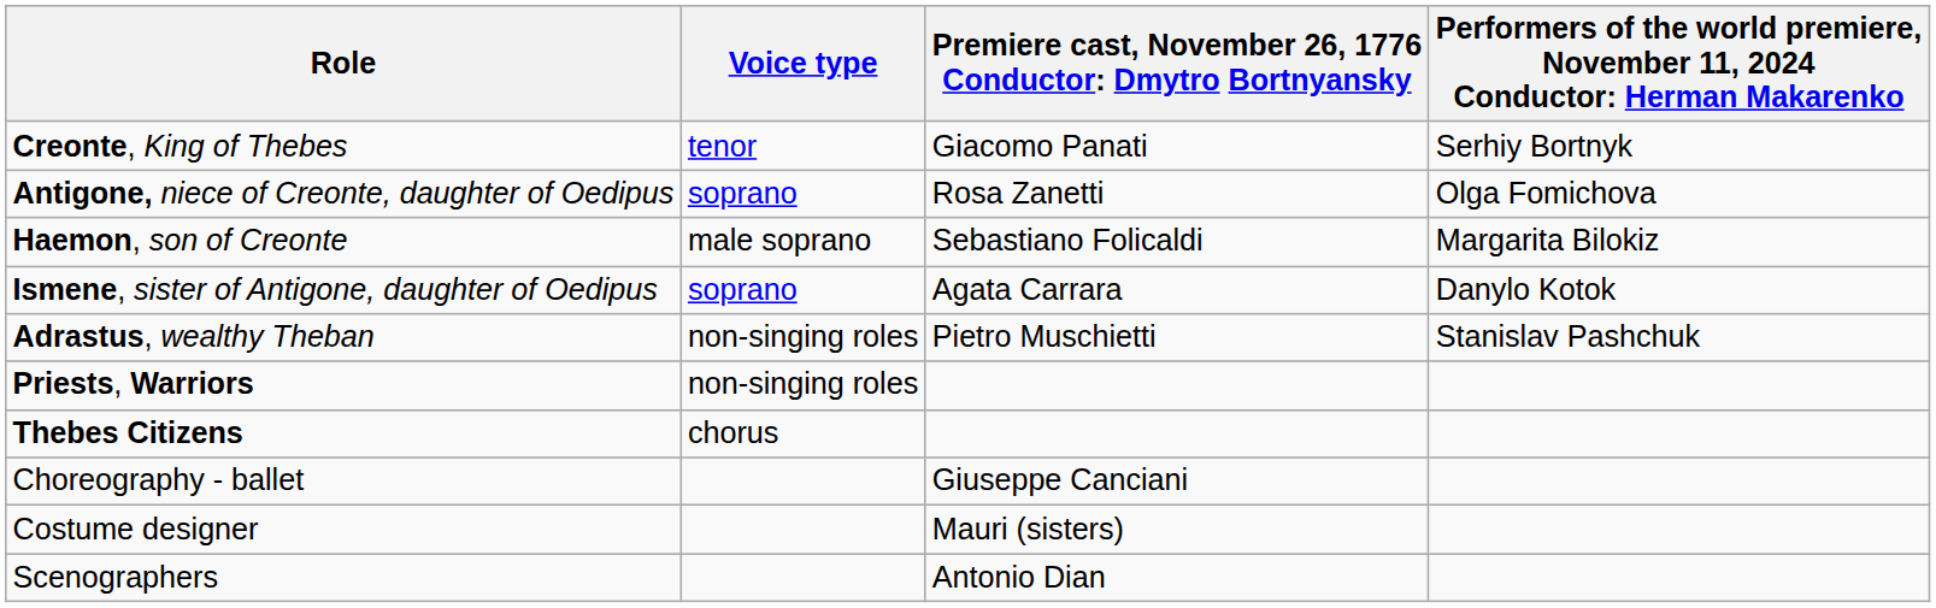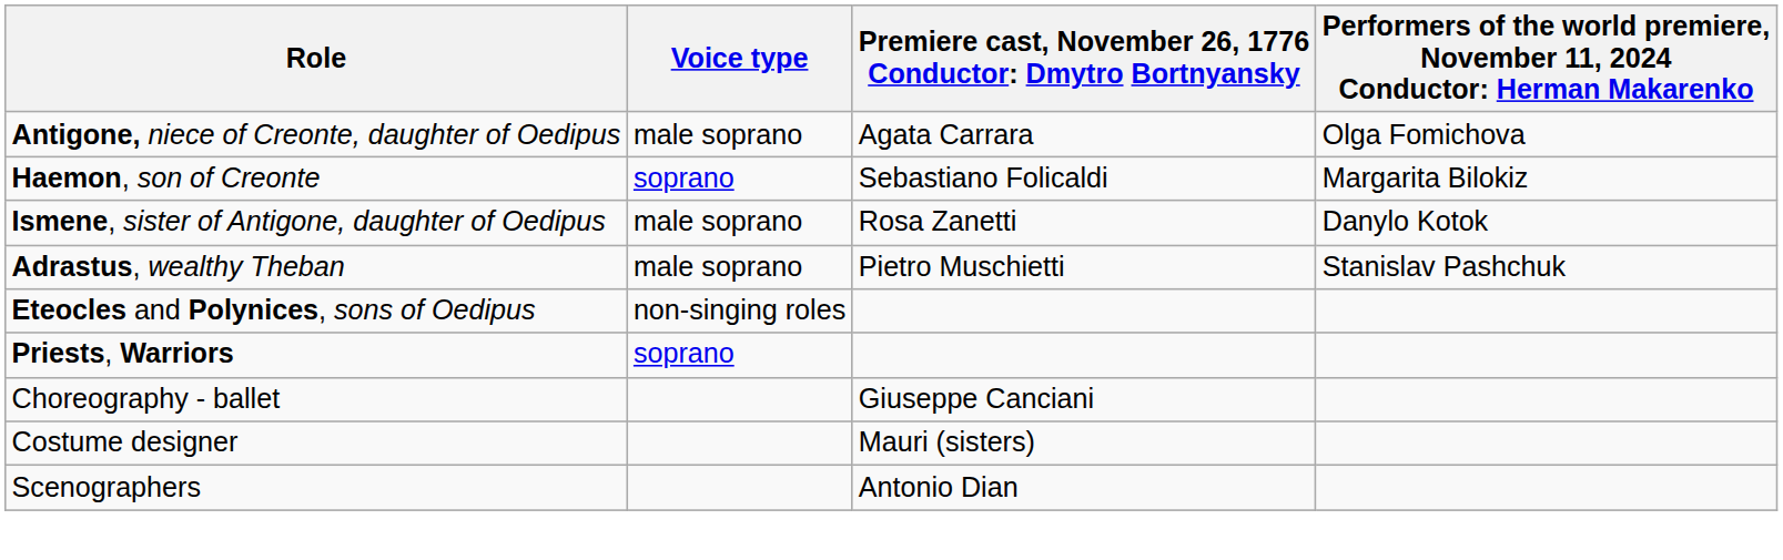- row: Creonte, King of Thebes | tenor | Giacomo Panati | Serhiy Bortnyk
Antigone, niece of Creonte, daughter of Oedipus | Voice type: soprano -> male soprano
Antigone, niece of Creonte, daughter of Oedipus | column 3: Rosa Zanetti -> Agata Carrara
Haemon, son of Creonte | Voice type: male soprano -> soprano
Ismene, sister of Antigone, daughter of Oedipus | Voice type: soprano -> male soprano
Ismene, sister of Antigone, daughter of Oedipus | column 3: Agata Carrara -> Rosa Zanetti
Adrastus, wealthy Theban | Voice type: non-singing roles -> male soprano
+ row: Eteocles and Polynices, sons of Oedipus | non-singing roles
Priests, Warriors | Voice type: non-singing roles -> soprano
- row: Thebes Citizens | chorus
